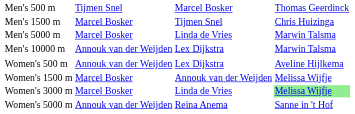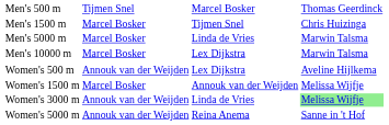Men's 10000 m | column 2: Annouk van der Weijden -> Marcel Bosker
Women's 3000 m | column 2: Marcel Bosker -> Annouk van der Weijden
